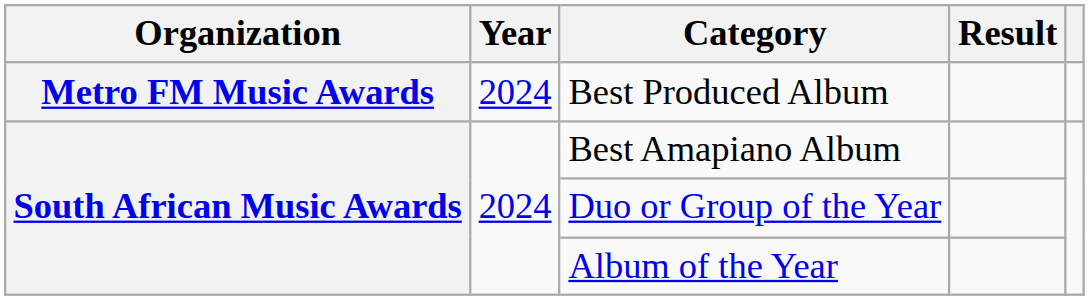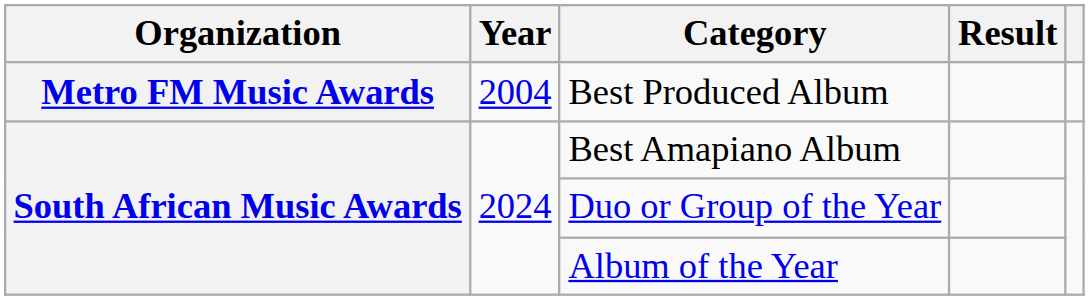Best Produced Album | Year: 2024 -> 2004
